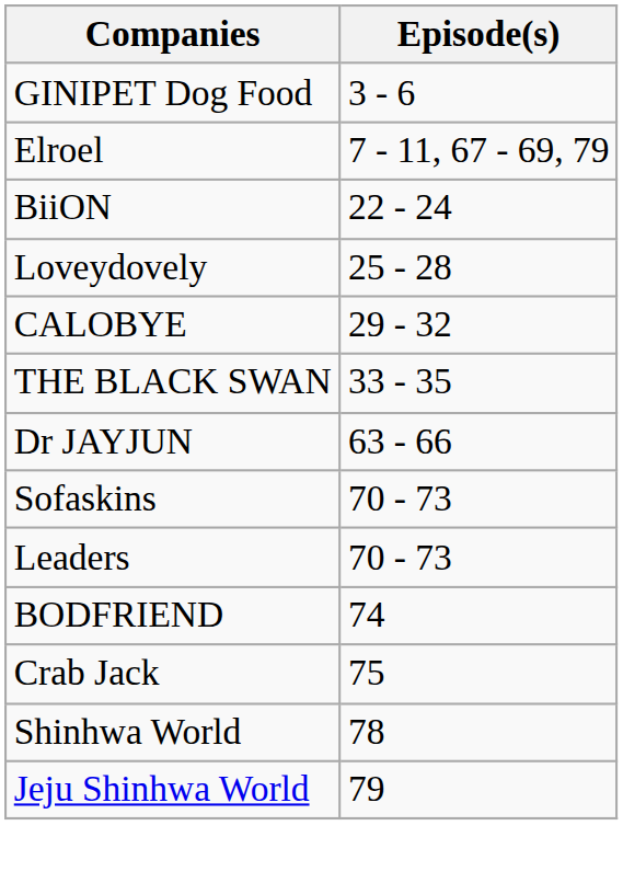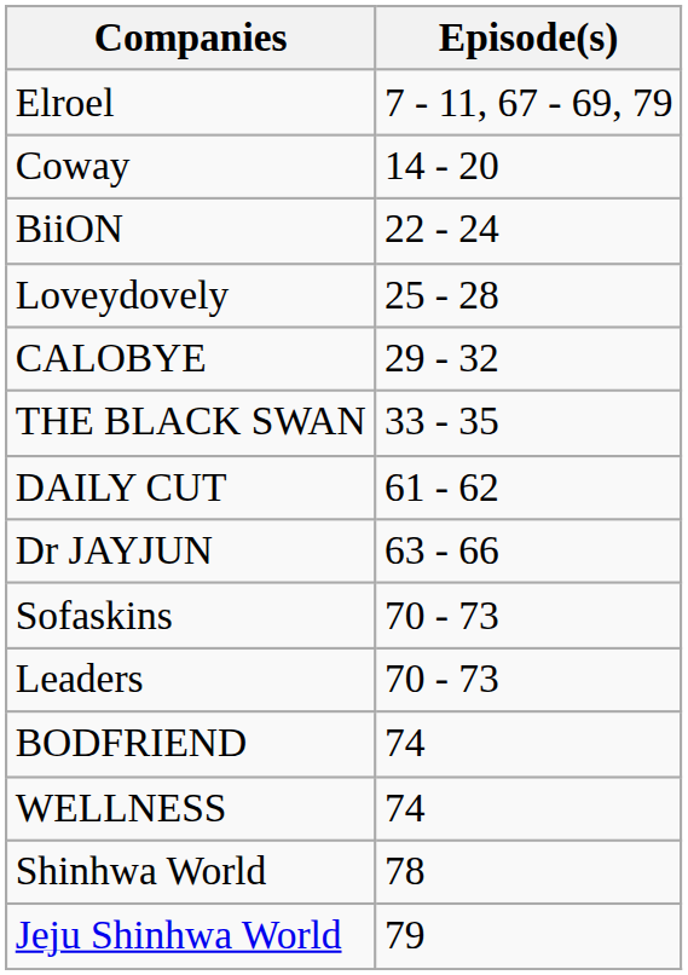- row: GINIPET Dog Food | 3 - 6
+ row: Coway | 14 - 20
+ row: DAILY CUT | 61 - 62
+ row: WELLNESS | 74
- row: Crab Jack | 75
